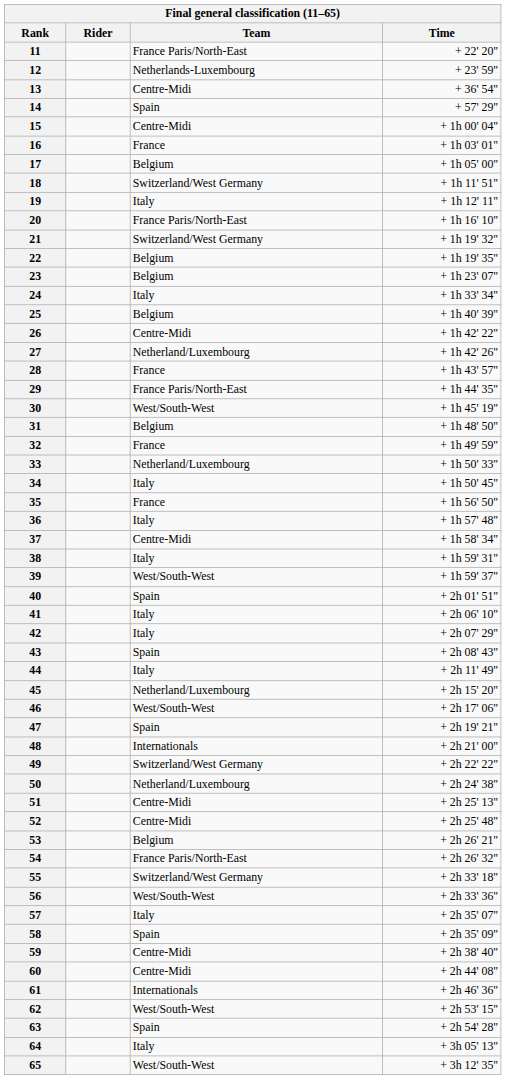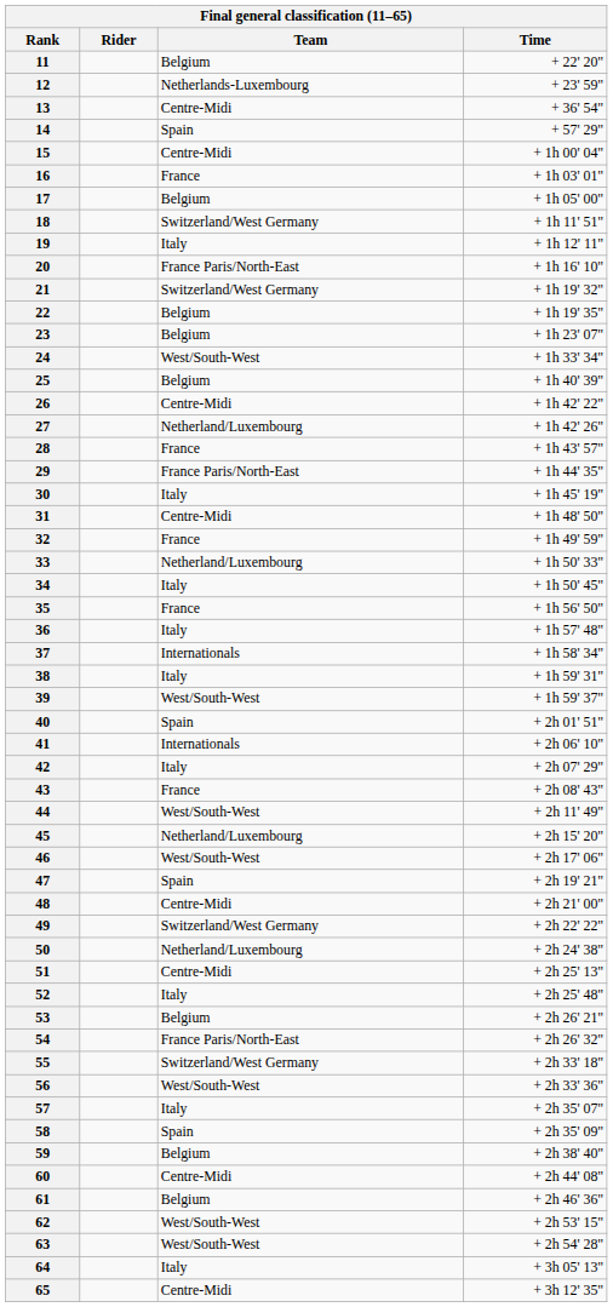11 | Team: France Paris/North-East -> Belgium
24 | Team: Italy -> West/South-West
30 | Team: West/South-West -> Italy
31 | Team: Belgium -> Centre-Midi
37 | Team: Centre-Midi -> Internationals
41 | Team: Italy -> Internationals
43 | Team: Spain -> France
44 | Team: Italy -> West/South-West
48 | Team: Internationals -> Centre-Midi
52 | Team: Centre-Midi -> Italy
59 | Team: Centre-Midi -> Belgium
61 | Team: Internationals -> Belgium
63 | Team: Spain -> West/South-West
65 | Team: West/South-West -> Centre-Midi
